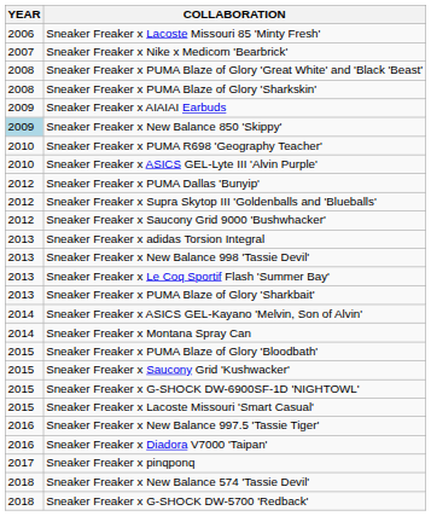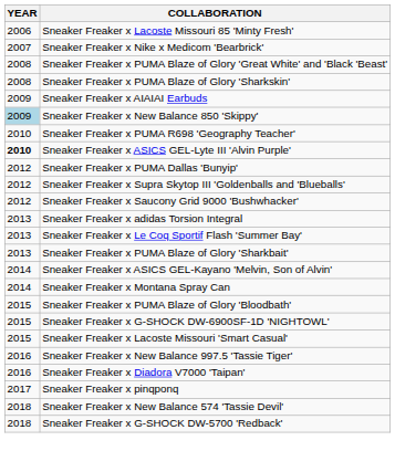Sneaker Freaker x ASICS GEL-Lyte III 'Alvin Purple' | YEAR: normal -> bold
- row: 2013 | Sneaker Freaker x New Balance 998 'Tassie Devil'
- row: 2015 | Sneaker Freaker x Saucony Grid 'Kushwacker'
